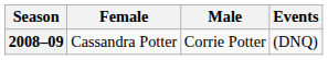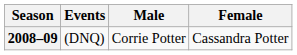columns swapped: Female <-> Events
